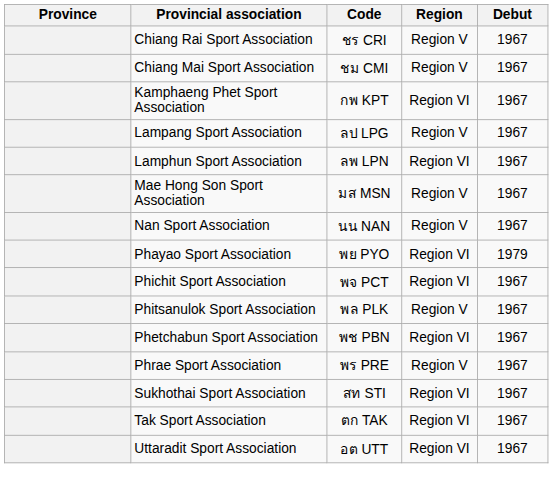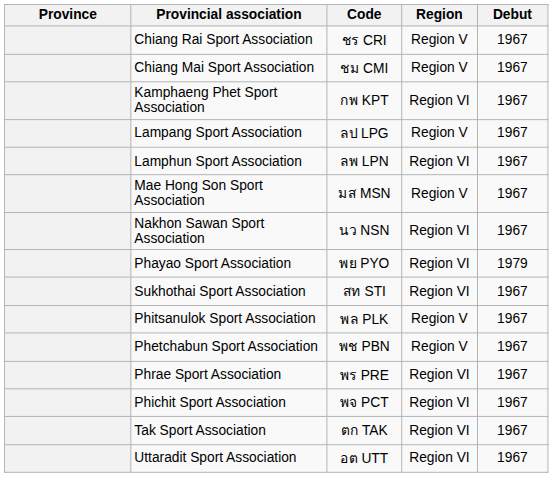+ row: Nakhon Sawan Sport Association | นว NSN | Region VI | 1967
- row: Nan Sport Association | นน NAN | Region V | 1967
rows swapped: Phichit Sport Association <-> Sukhothai Sport Association
Phetchabun Sport Association | Region: Region VI -> Region V
Phrae Sport Association | Region: Region V -> Region VI
